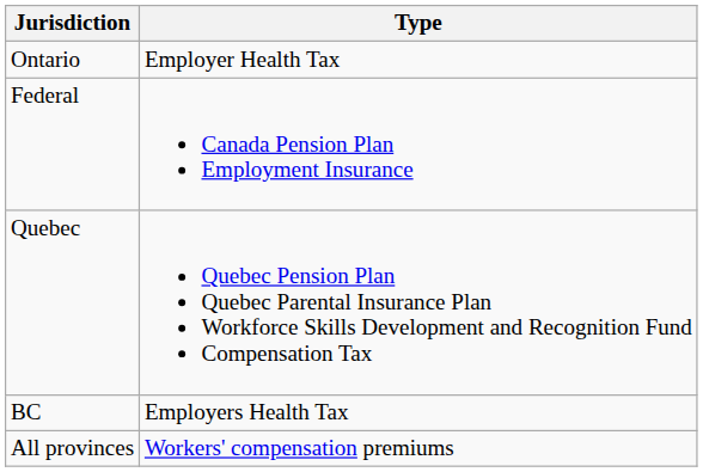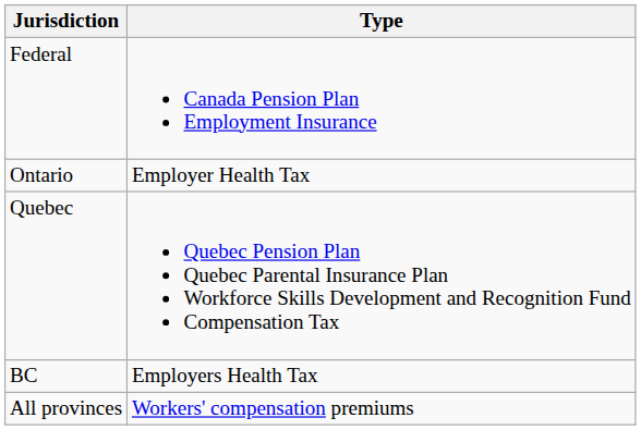rows swapped: Federal <-> Ontario
